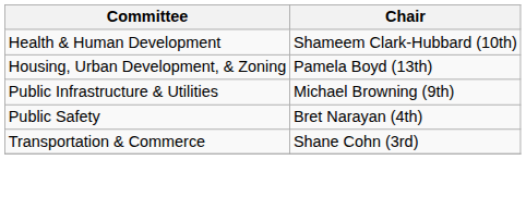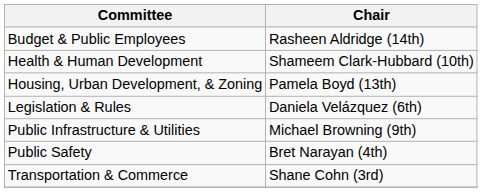+ row: Budget & Public Employees | Rasheen Aldridge (14th)
+ row: Legislation & Rules | Daniela Velázquez (6th)
